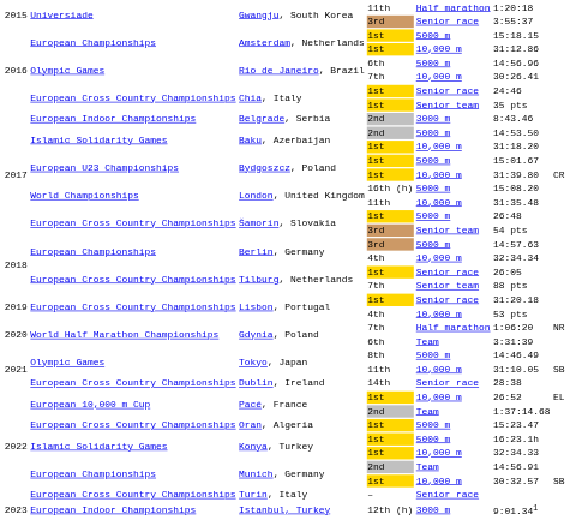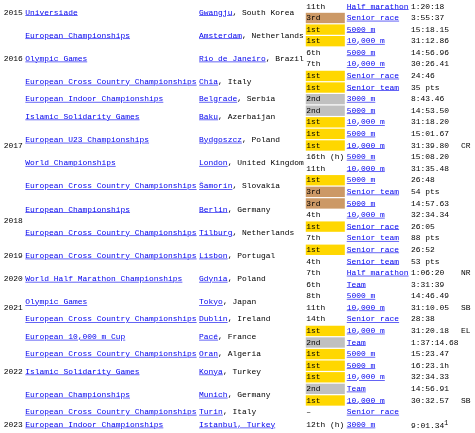Lisbon, Portugal / 1st | column 6: 31:20.18 -> 26:52
Lisbon, Portugal / 4th | column 5: 10,000 m -> Senior team
Pacé, France / 1st | column 6: 26:52 -> 31:20.18
